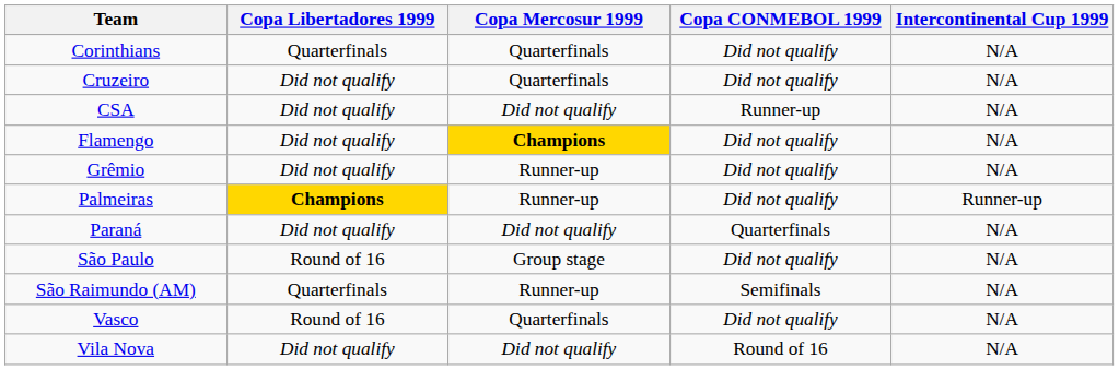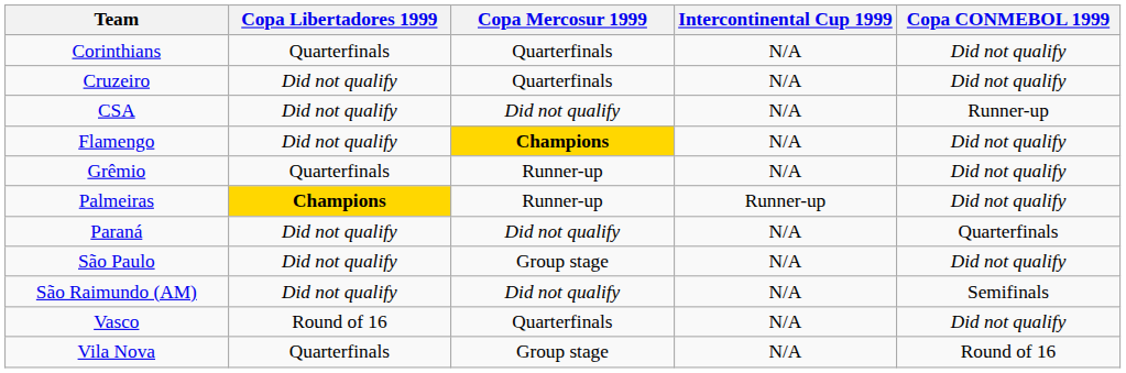columns swapped: Copa CONMEBOL 1999 <-> Intercontinental Cup 1999
Grêmio | Copa Libertadores 1999: Did not qualify -> Quarterfinals
São Paulo | Copa Libertadores 1999: Round of 16 -> Did not qualify
São Raimundo (AM) | Copa Libertadores 1999: Quarterfinals -> Did not qualify
São Raimundo (AM) | Copa Mercosur 1999: Runner-up -> Did not qualify
Vila Nova | Copa Libertadores 1999: Did not qualify -> Quarterfinals
Vila Nova | Copa Mercosur 1999: Did not qualify -> Group stage
